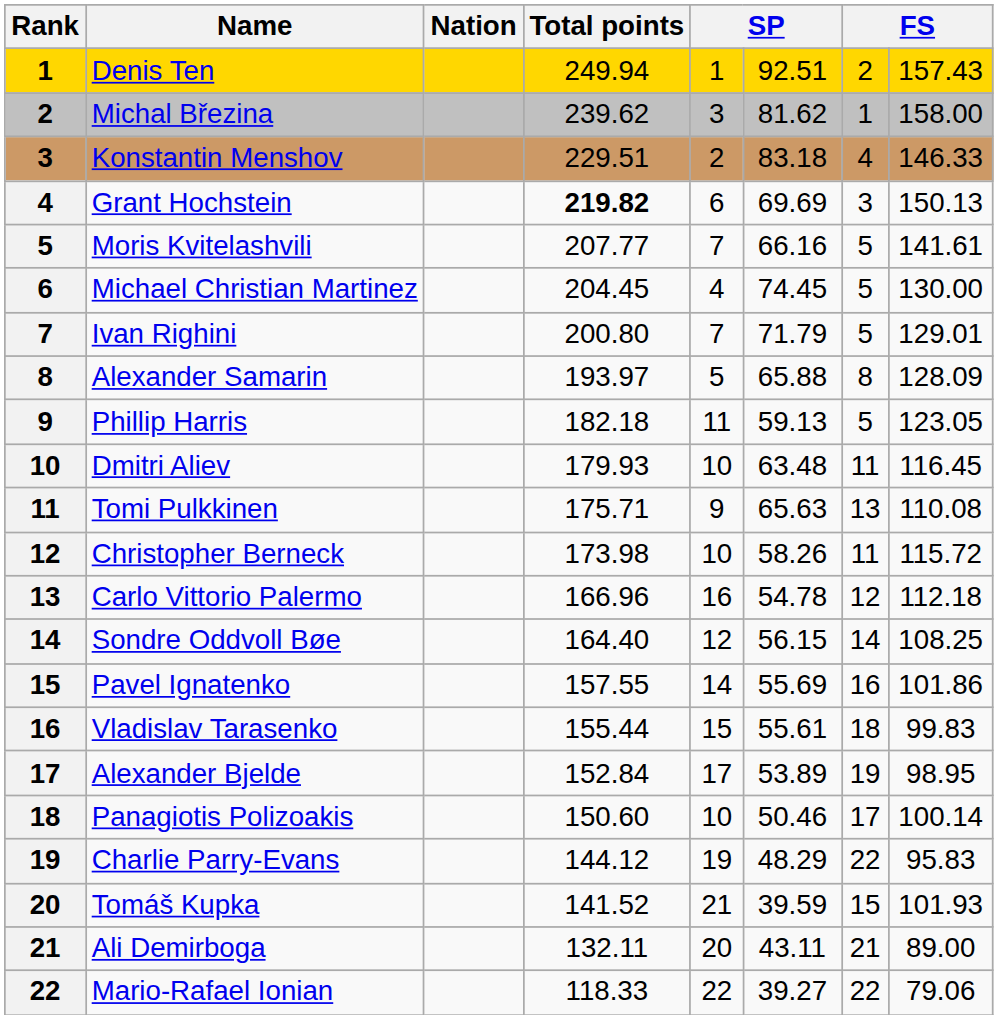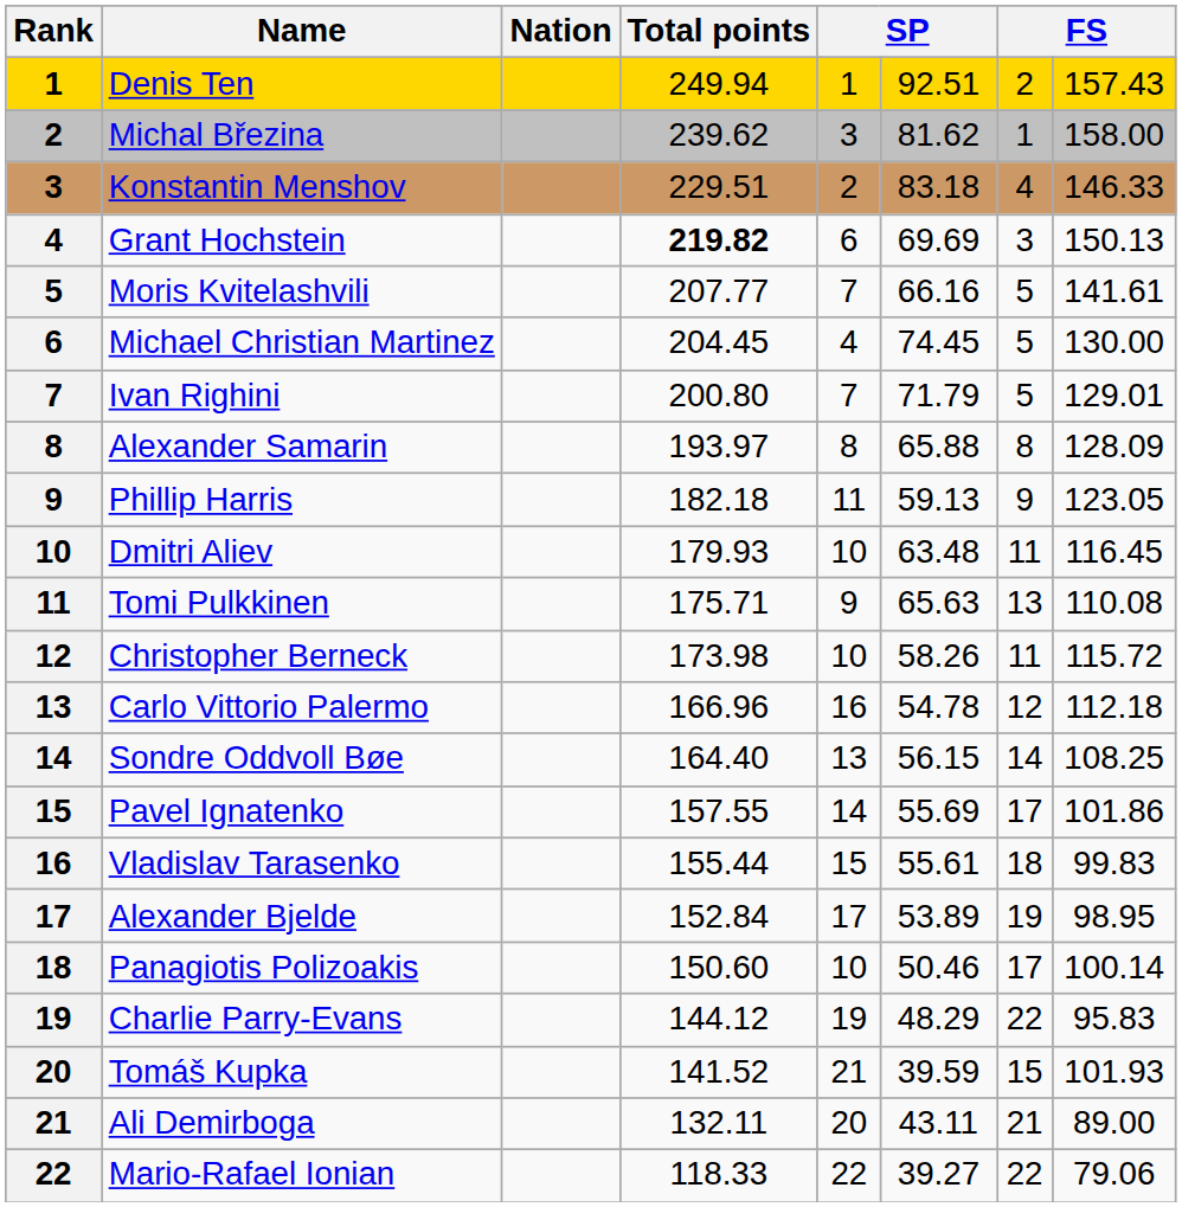Alexander Samarin | column 5: 5 -> 8
Phillip Harris | column 7: 5 -> 9
Sondre Oddvoll Bøe | column 5: 12 -> 13
Pavel Ignatenko | column 7: 16 -> 17
